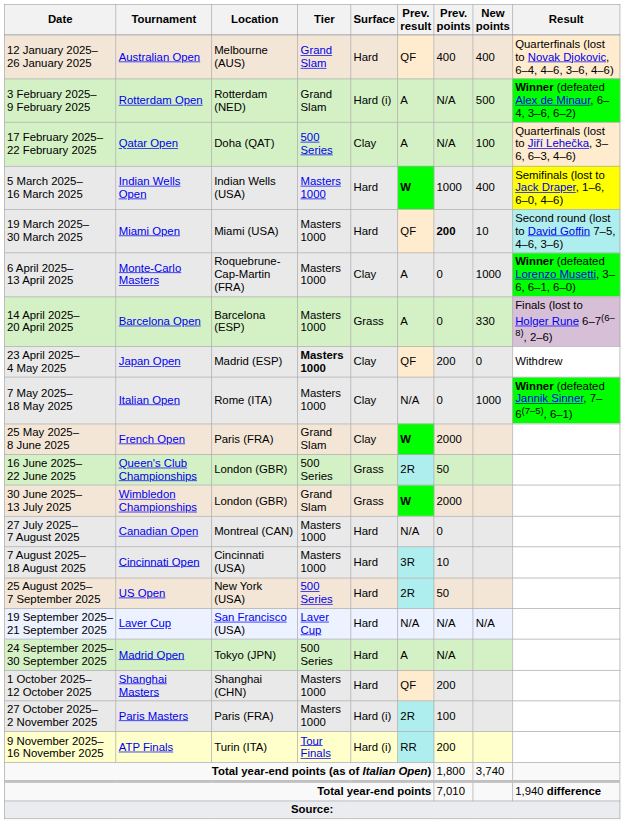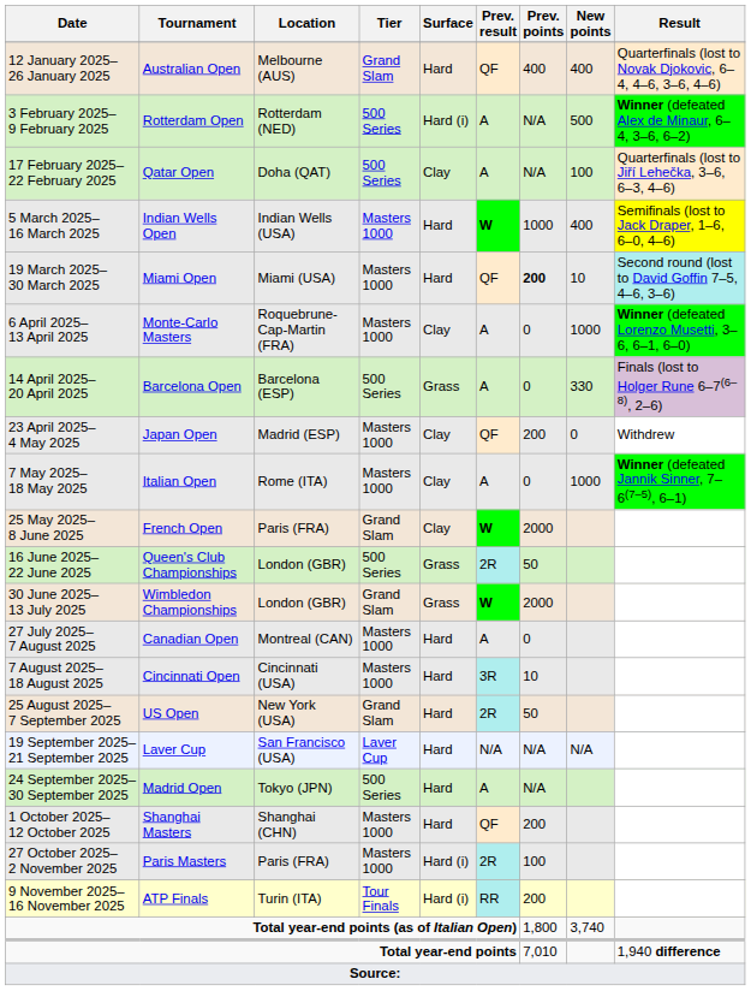3 February 2025– 9 February 2025 | Tier: Grand Slam -> 500 Series
14 April 2025– 20 April 2025 | Tier: Masters 1000 -> 500 Series
23 April 2025– 4 May 2025 | Tier: bold -> normal
7 May 2025– 18 May 2025 | Prev. result: N/A -> A
27 July 2025– 7 August 2025 | Prev. result: N/A -> A
25 August 2025– 7 September 2025 | Tier: 500 Series -> Grand Slam
